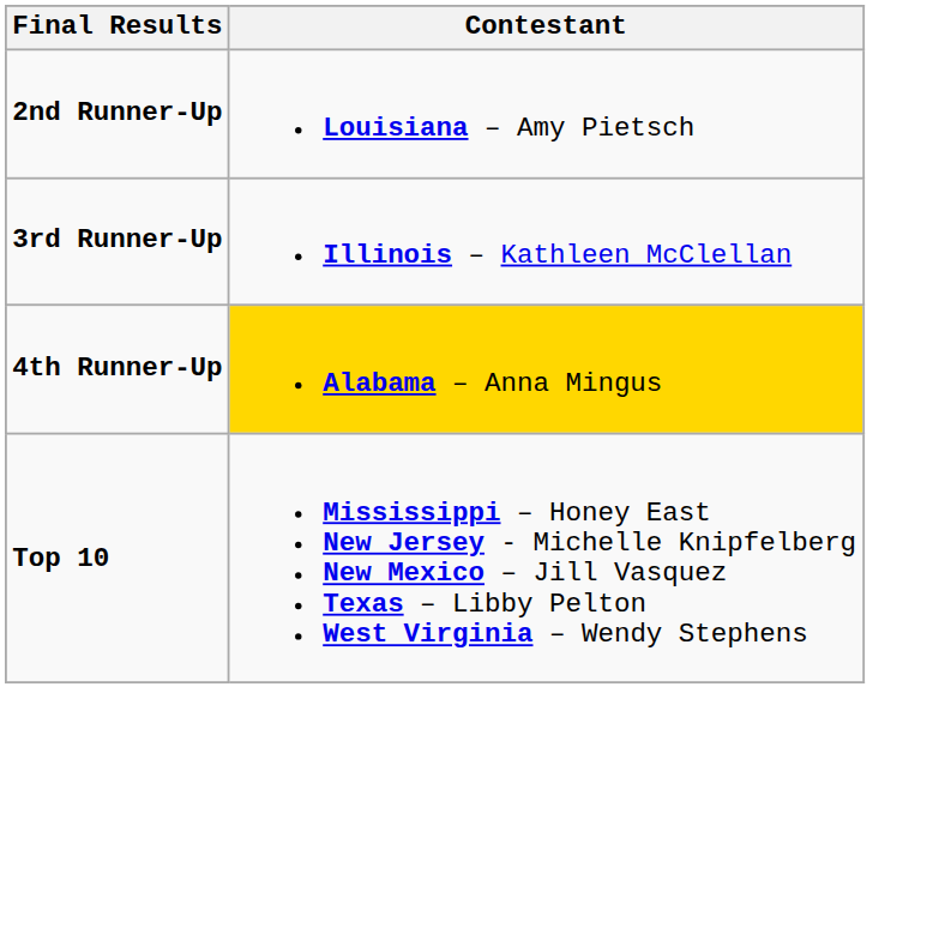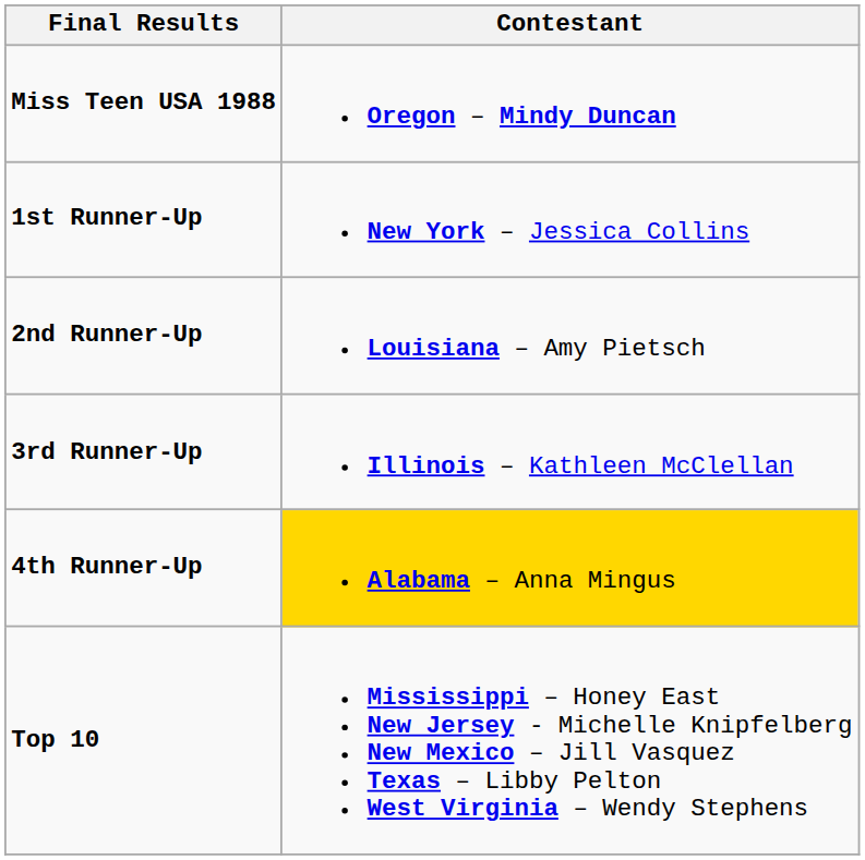+ row: Miss Teen USA 1988 | Oregon – Mindy Duncan
+ row: 1st Runner-Up | New York – Jessica Collins
